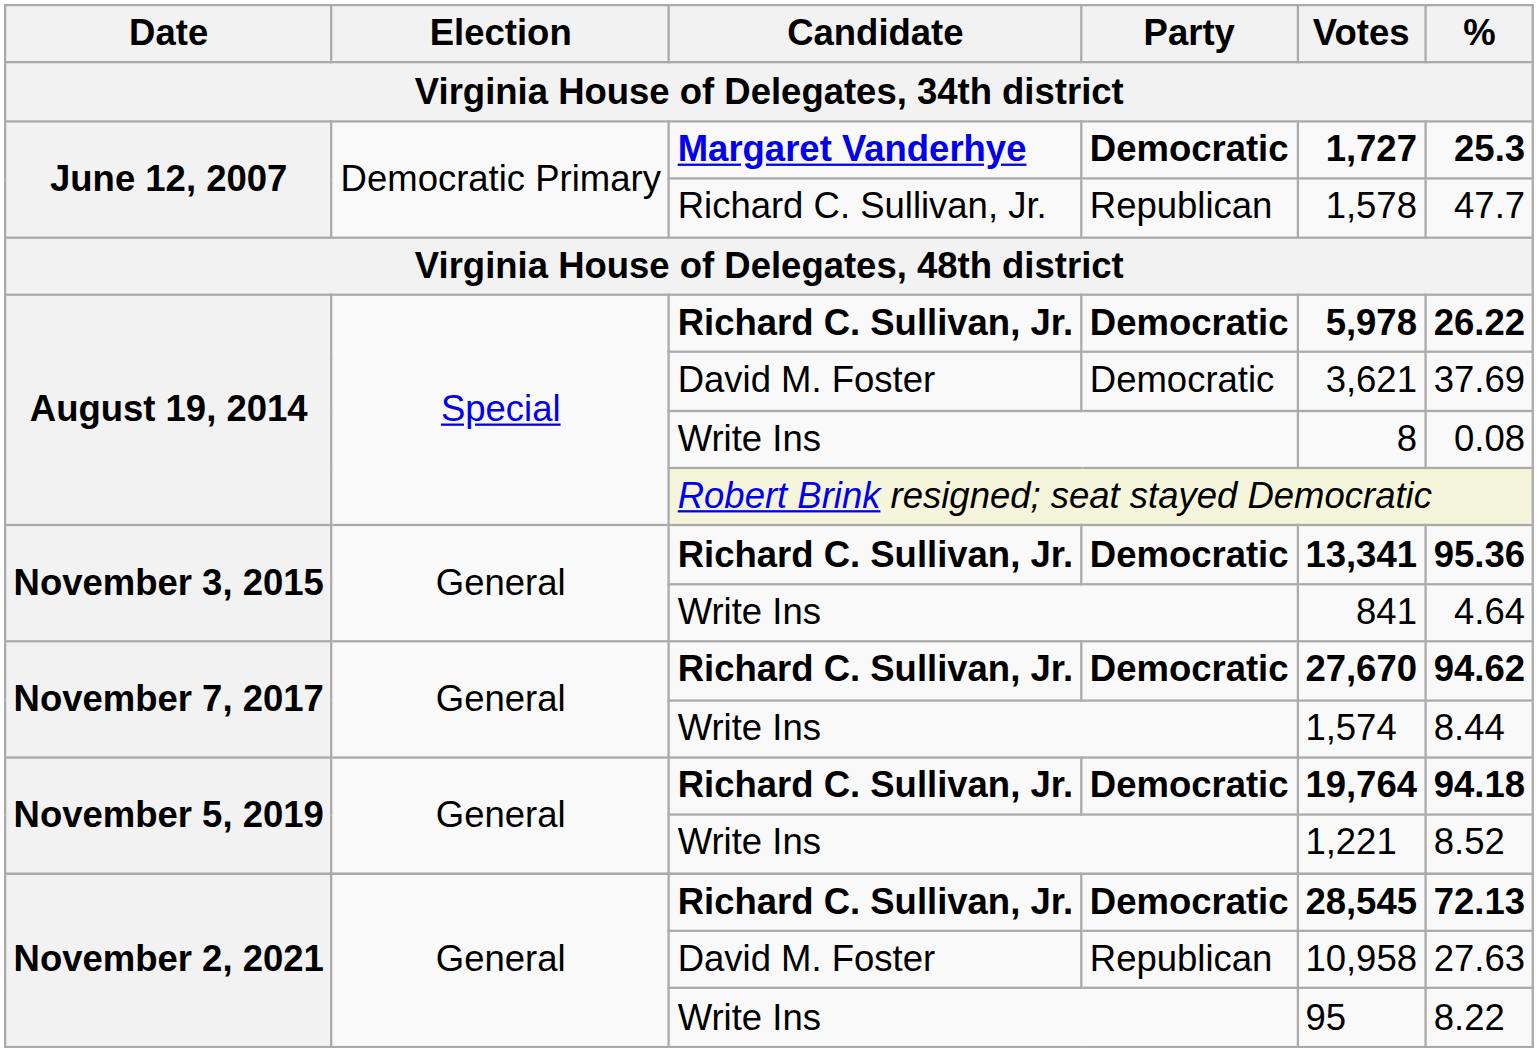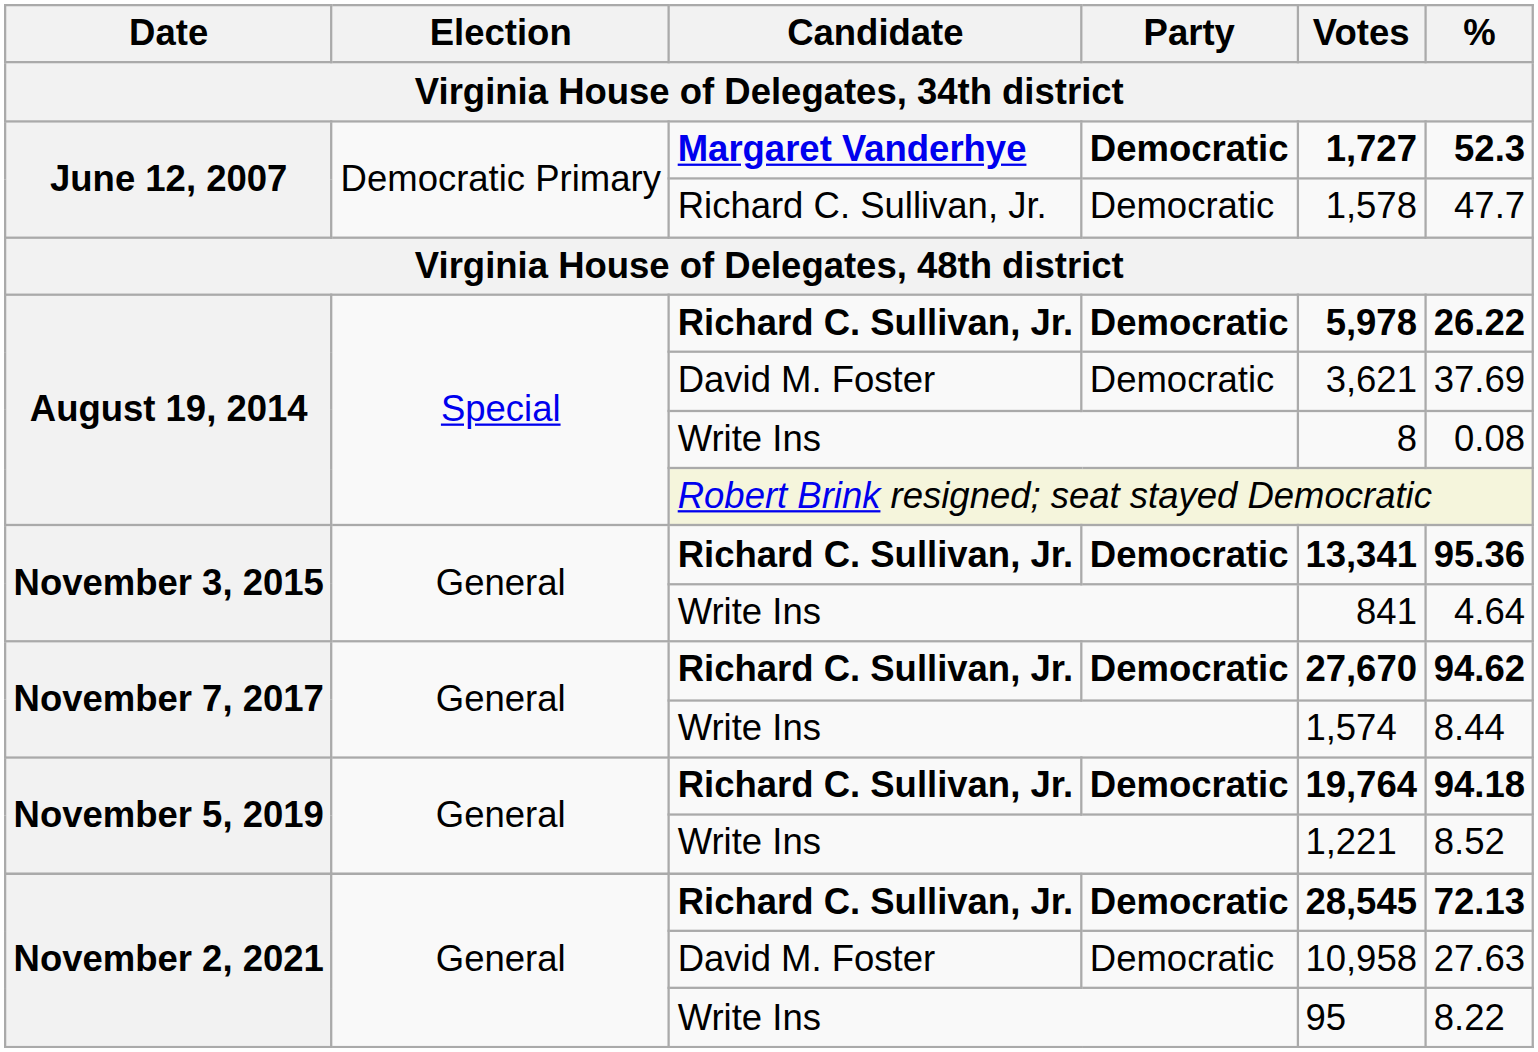June 12, 2007 / Margaret Vanderhye | %: 25.3 -> 52.3
June 12, 2007 / Richard C. Sullivan, Jr. | Party: Republican -> Democratic
November 2, 2021 / David M. Foster | Party: Republican -> Democratic
